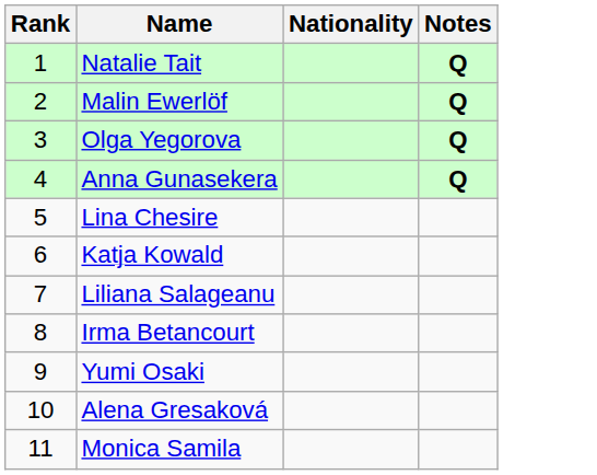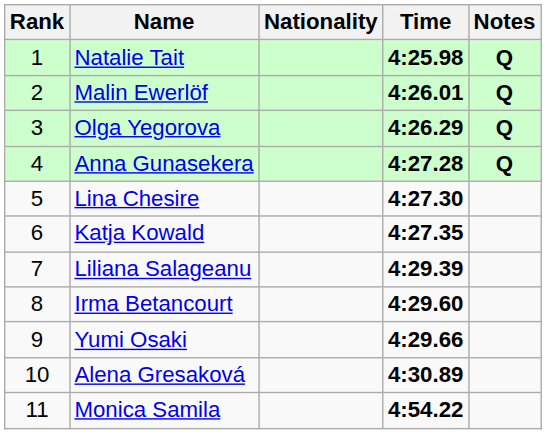+ column: Time | 4:25.98 | 4:26.01 | 4:26.29 | 4:27.28 | 4:27.30 | 4:27.35 | 4:29.39 | 4:29.60 | 4:29.66 | 4:30.89 | 4:54.22
